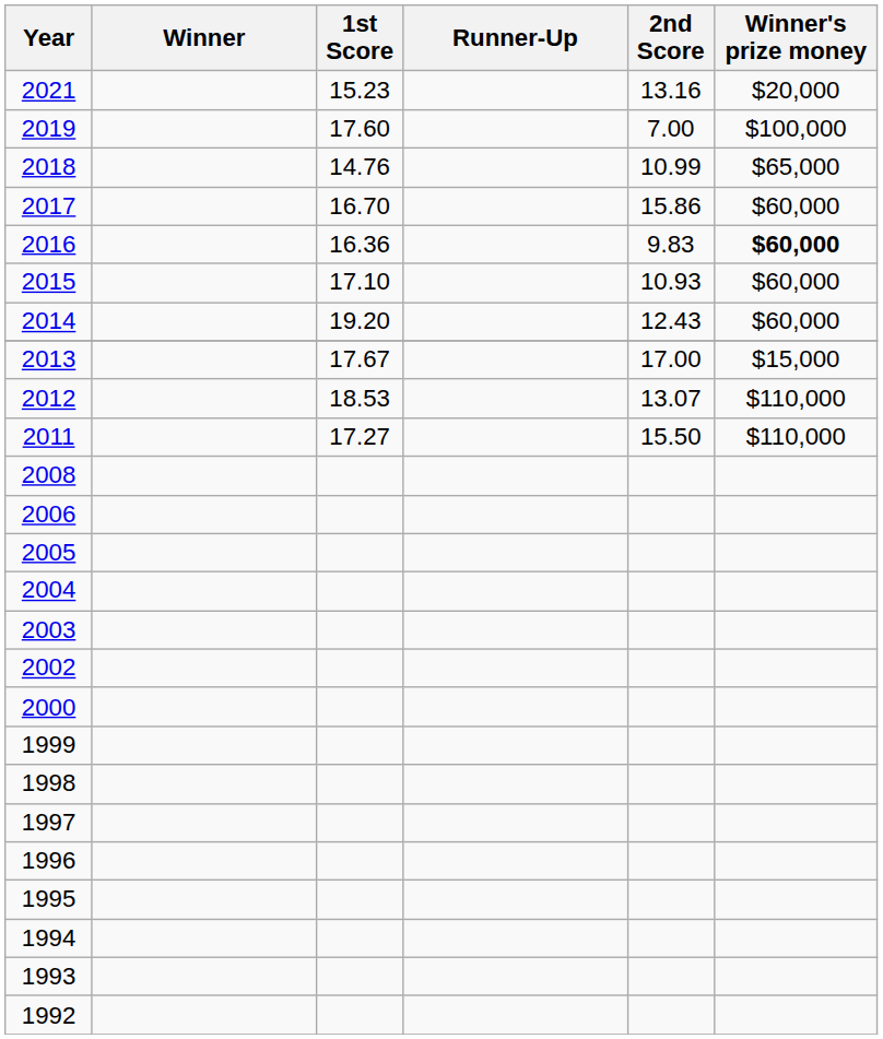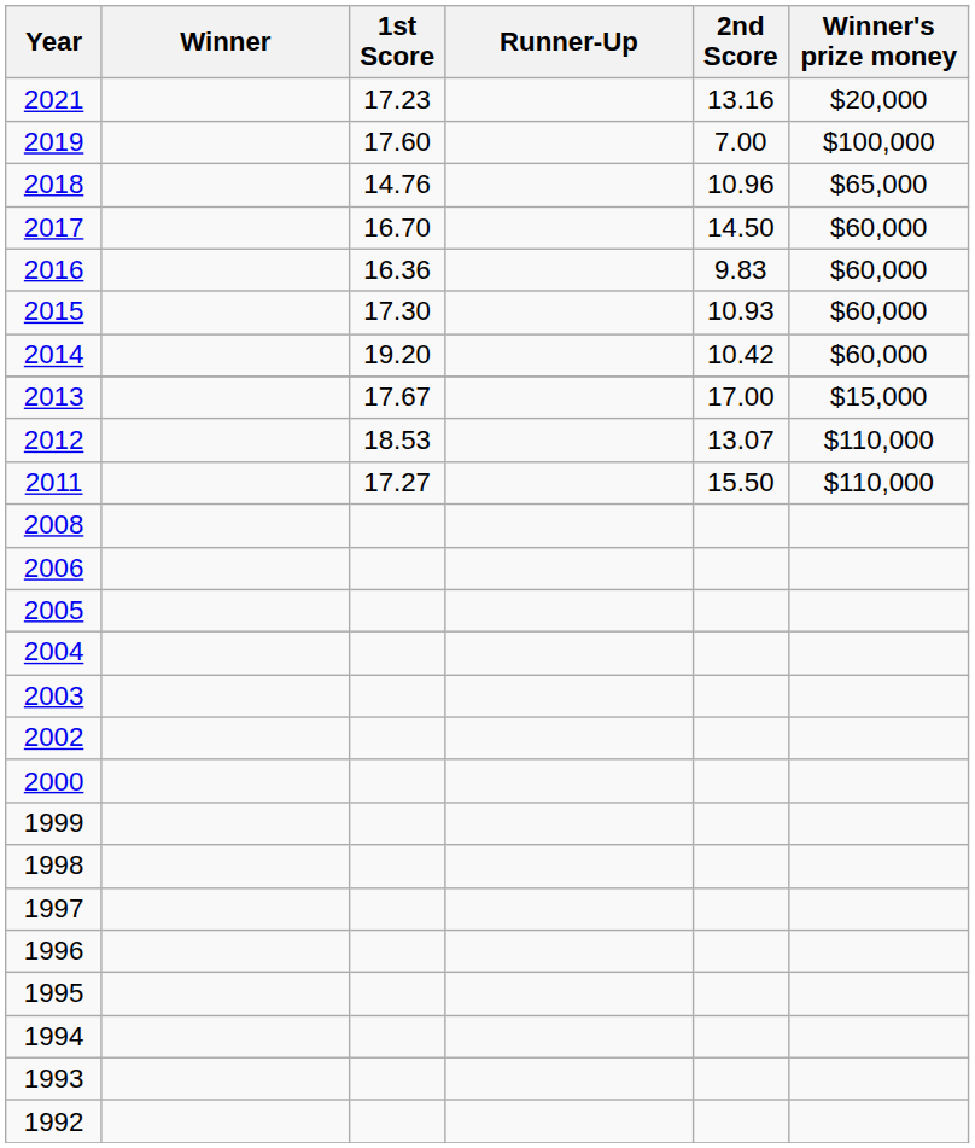2021 | 1st Score: 15.23 -> 17.23
2018 | 2nd Score: 10.99 -> 10.96
2017 | 2nd Score: 15.86 -> 14.50
2016 | Winner's prize money: bold -> normal
2015 | 1st Score: 17.10 -> 17.30
2014 | 2nd Score: 12.43 -> 10.42
